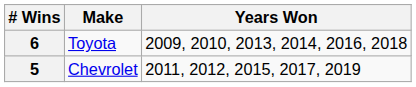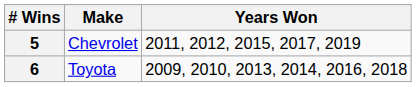rows swapped: 6 <-> 5
